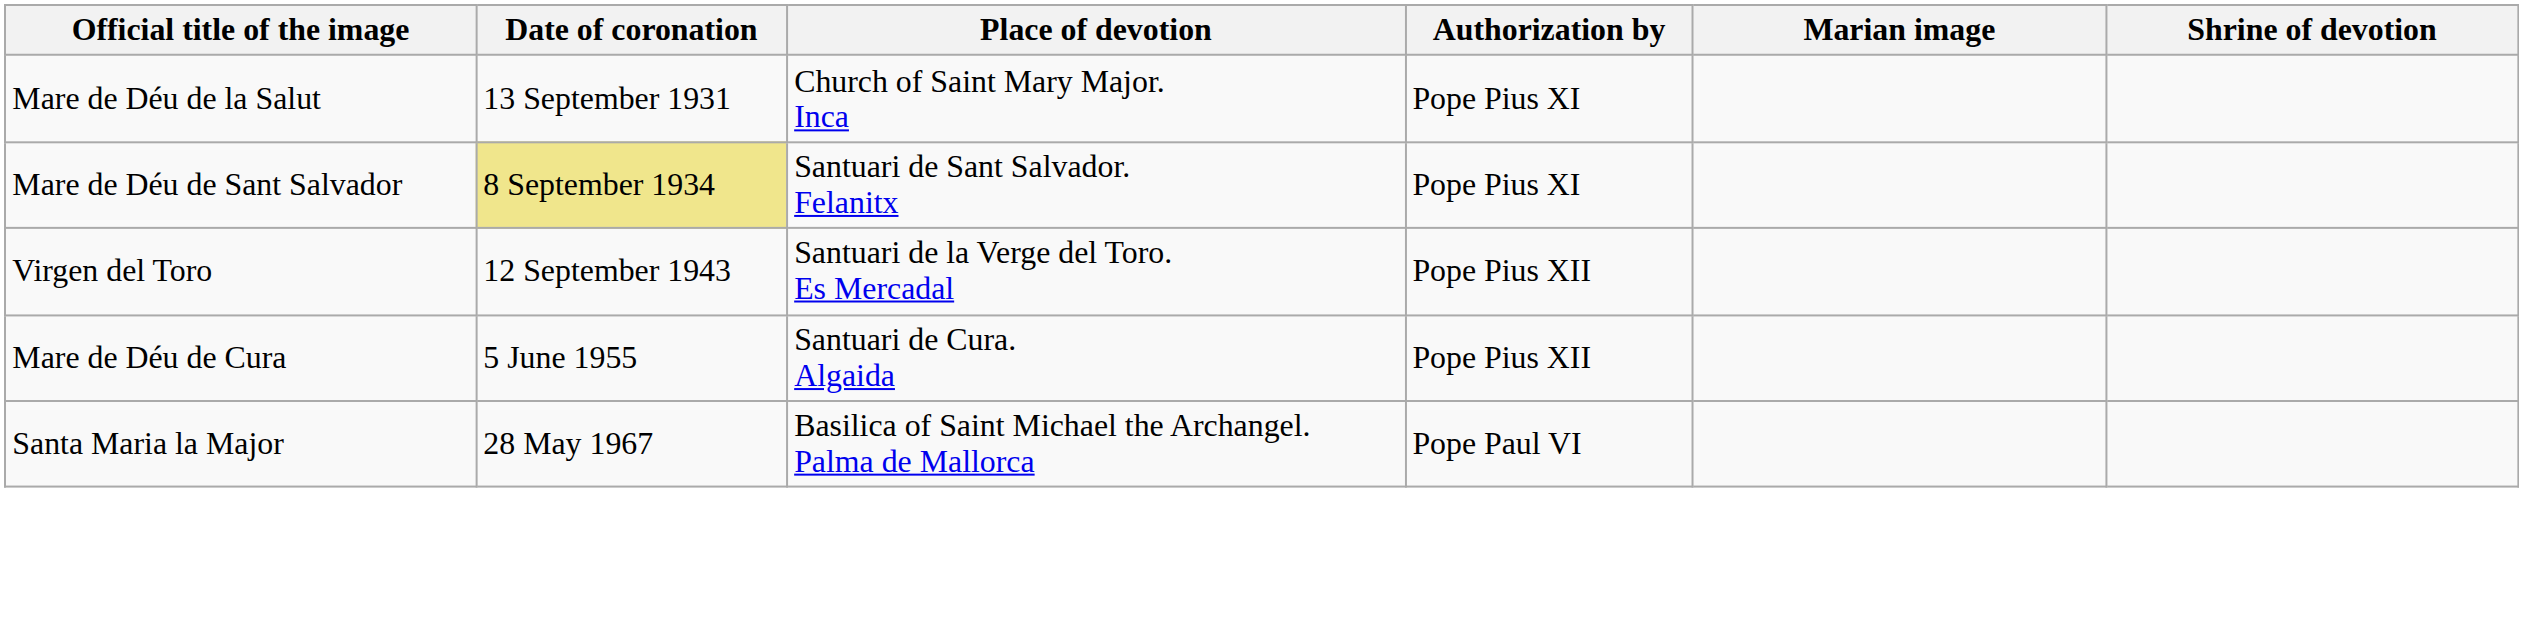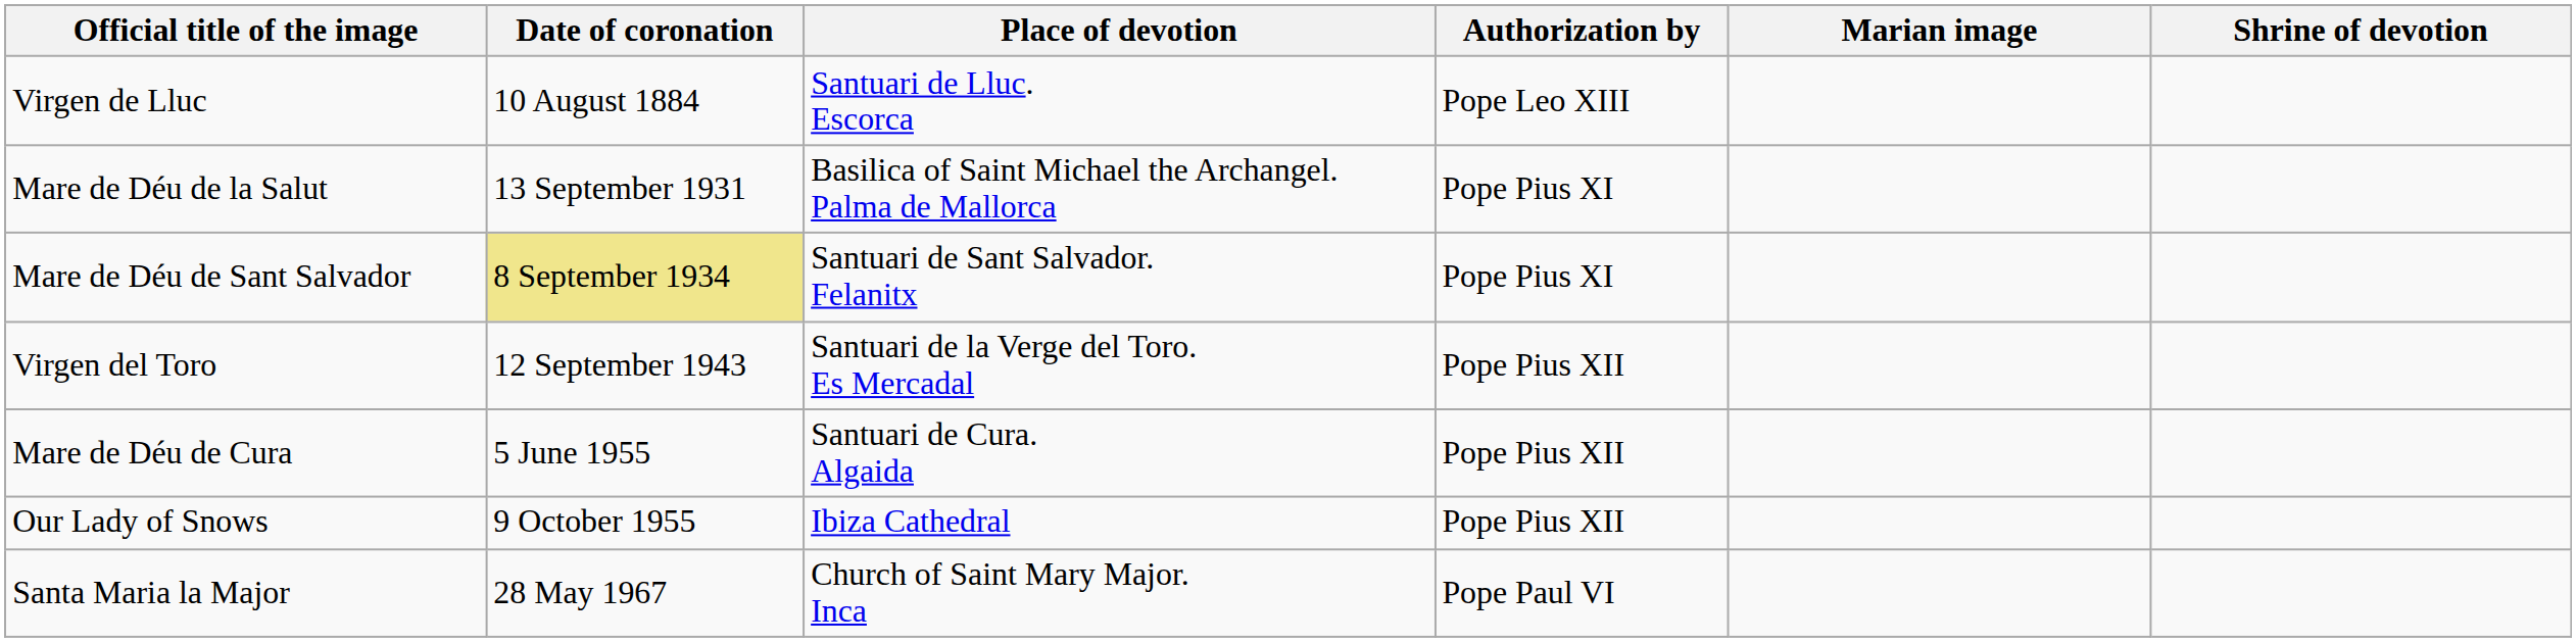+ row: Virgen de Lluc | 10 August 1884 | Santuari de Lluc. Escorca | Pope Leo XIII
Mare de Déu de la Salut | Place of devotion: Church of Saint Mary Major. Inca -> Basilica of Saint Michael the Archangel. Palma de Mallorca
+ row: Our Lady of Snows | 9 October 1955 | Ibiza Cathedral | Pope Pius XII
Santa Maria la Major | Place of devotion: Basilica of Saint Michael the Archangel. Palma de Mallorca -> Church of Saint Mary Major. Inca
